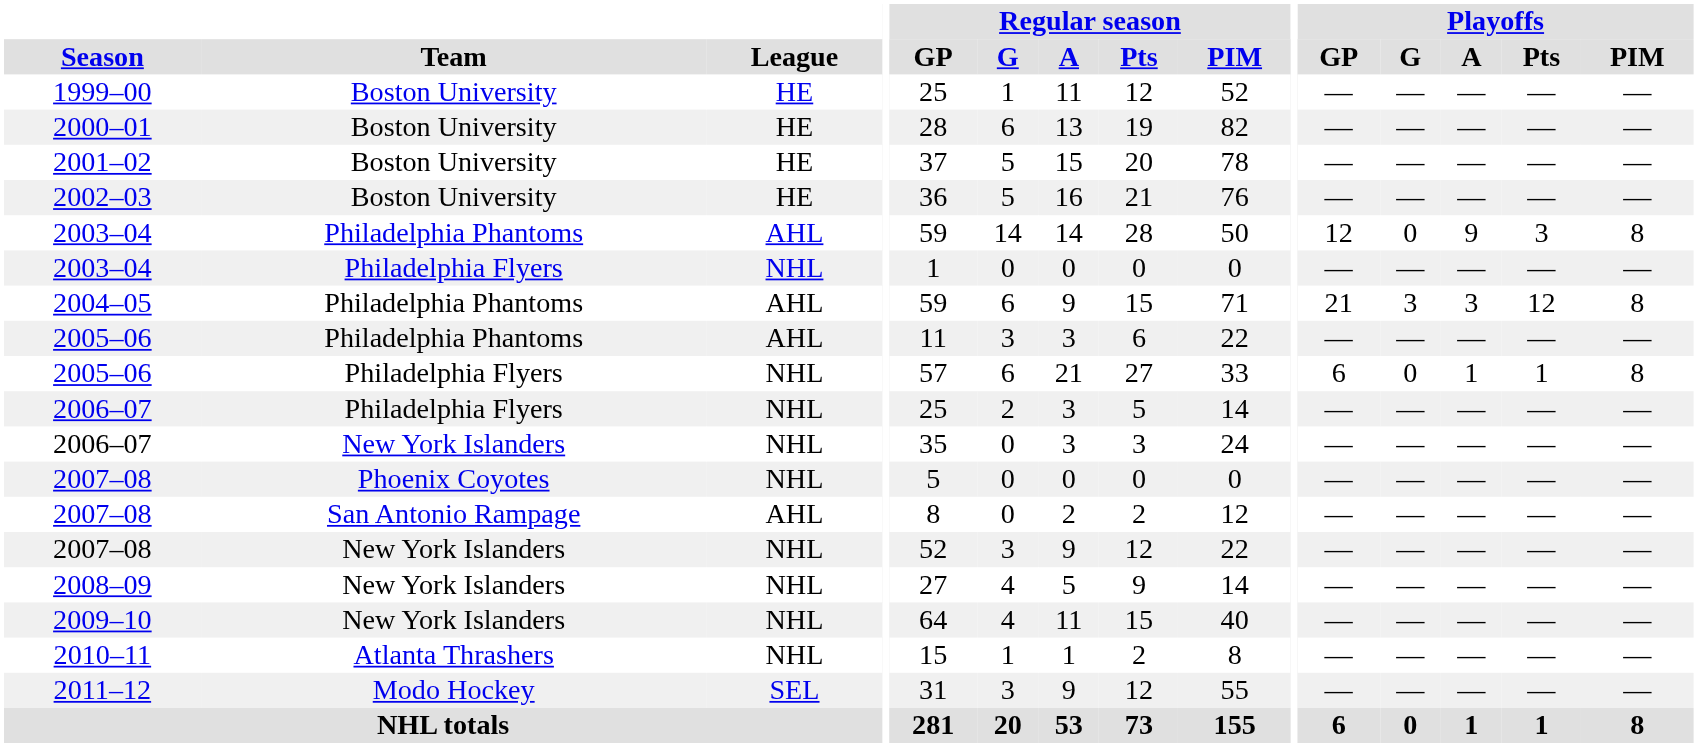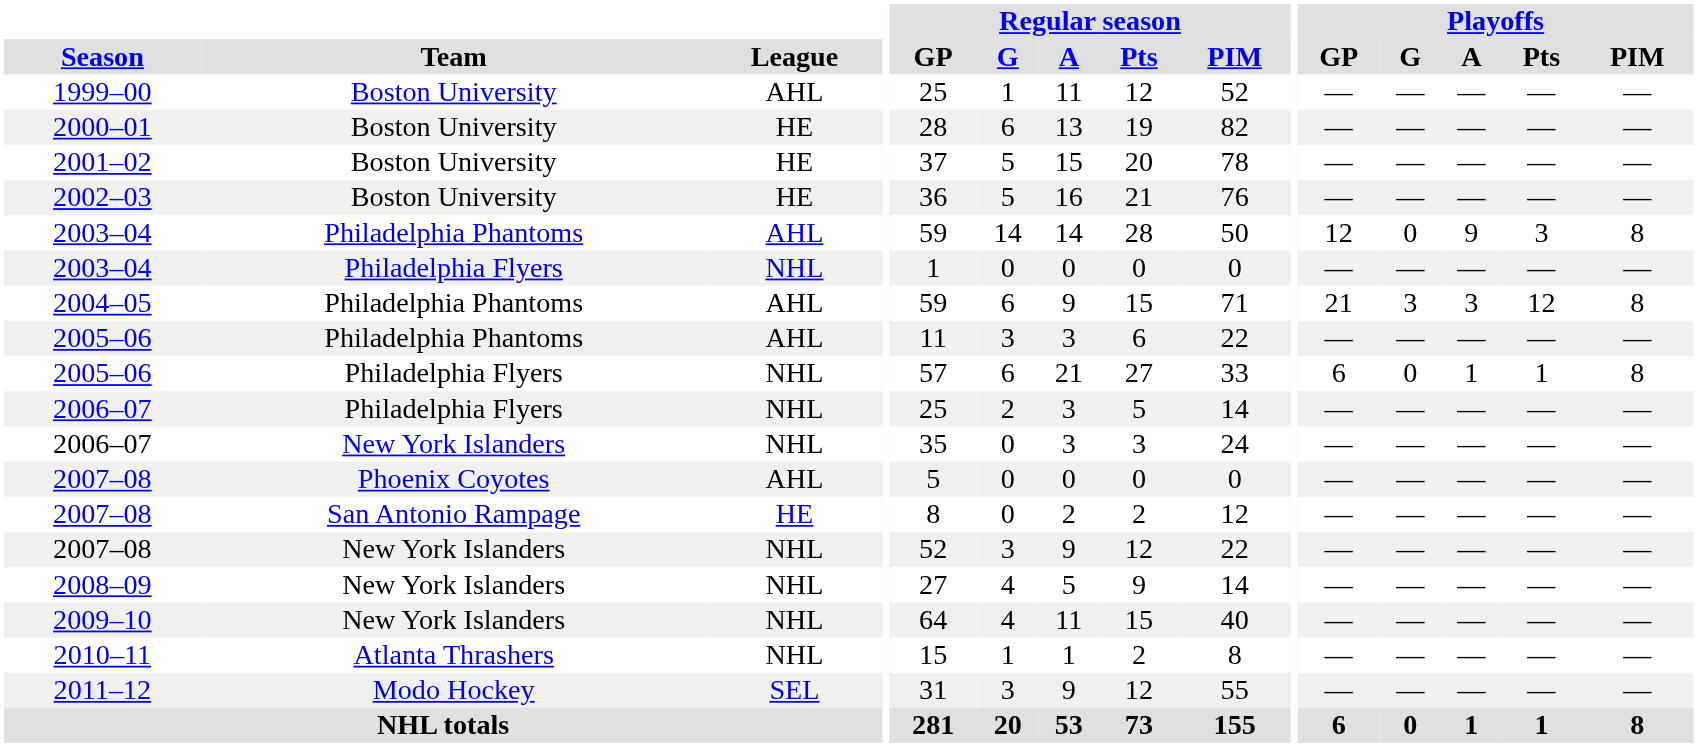1999–00 | League: HE -> AHL
2007–08 / Phoenix Coyotes | League: NHL -> AHL
2007–08 / San Antonio Rampage | League: AHL -> HE
